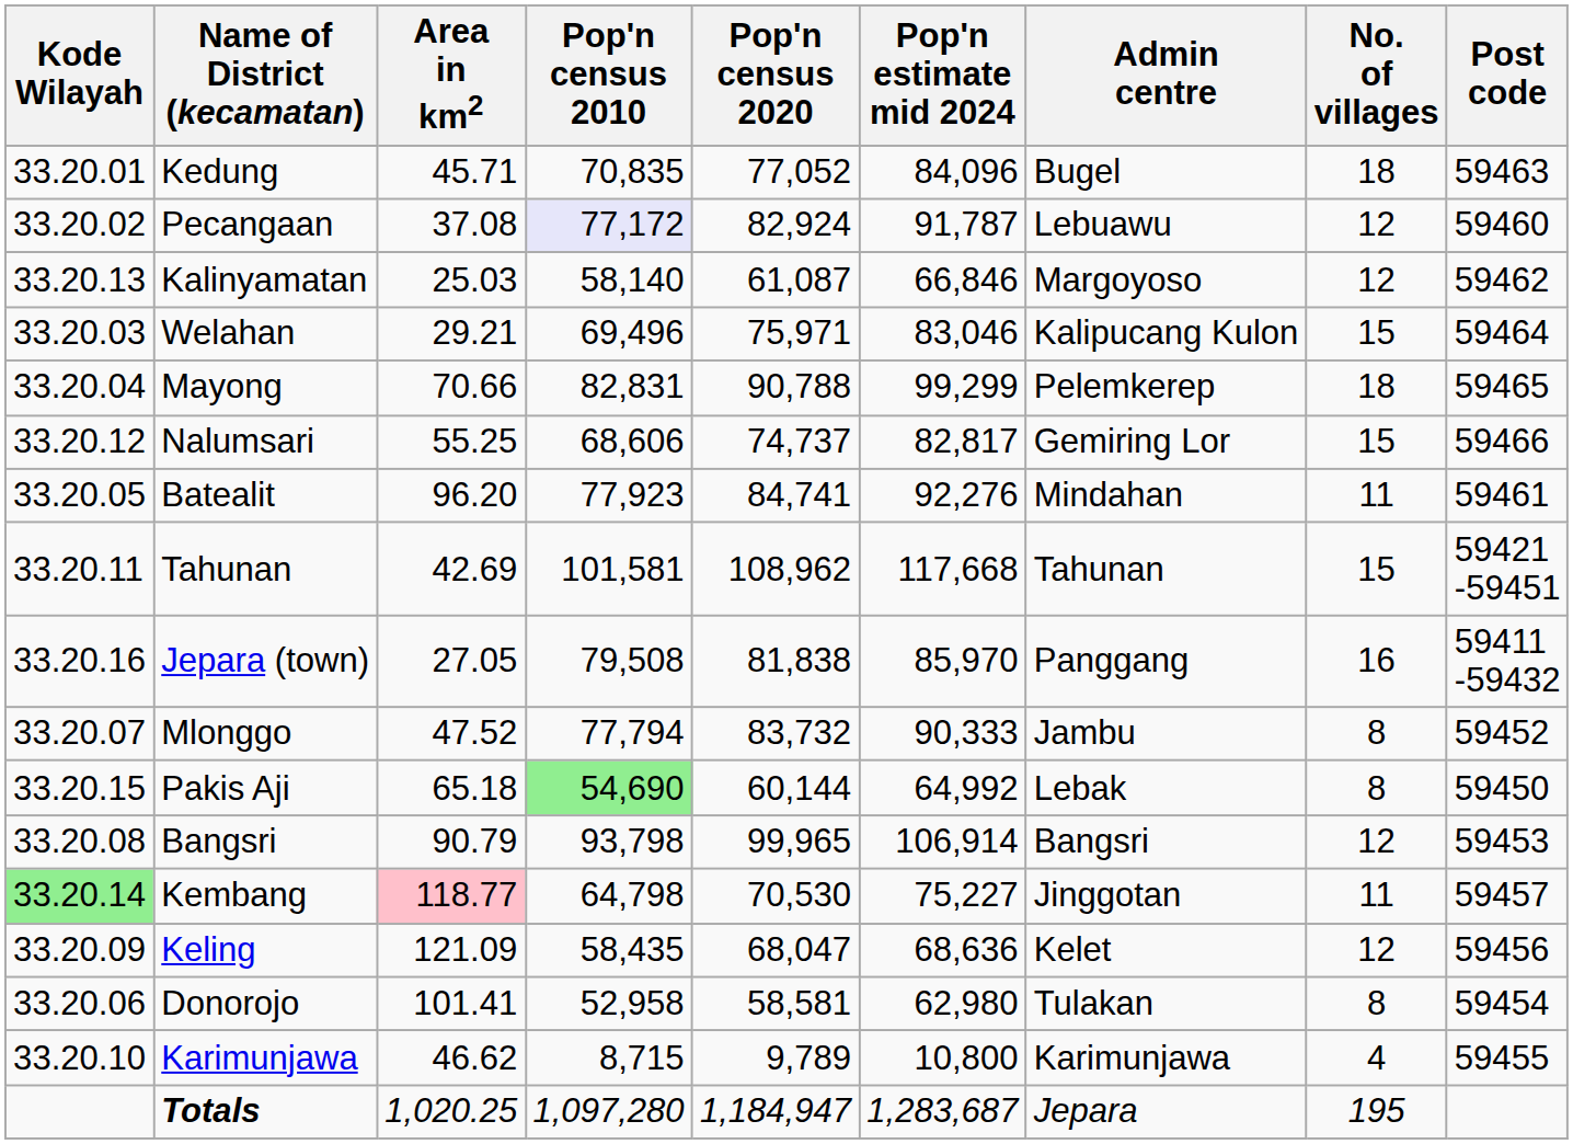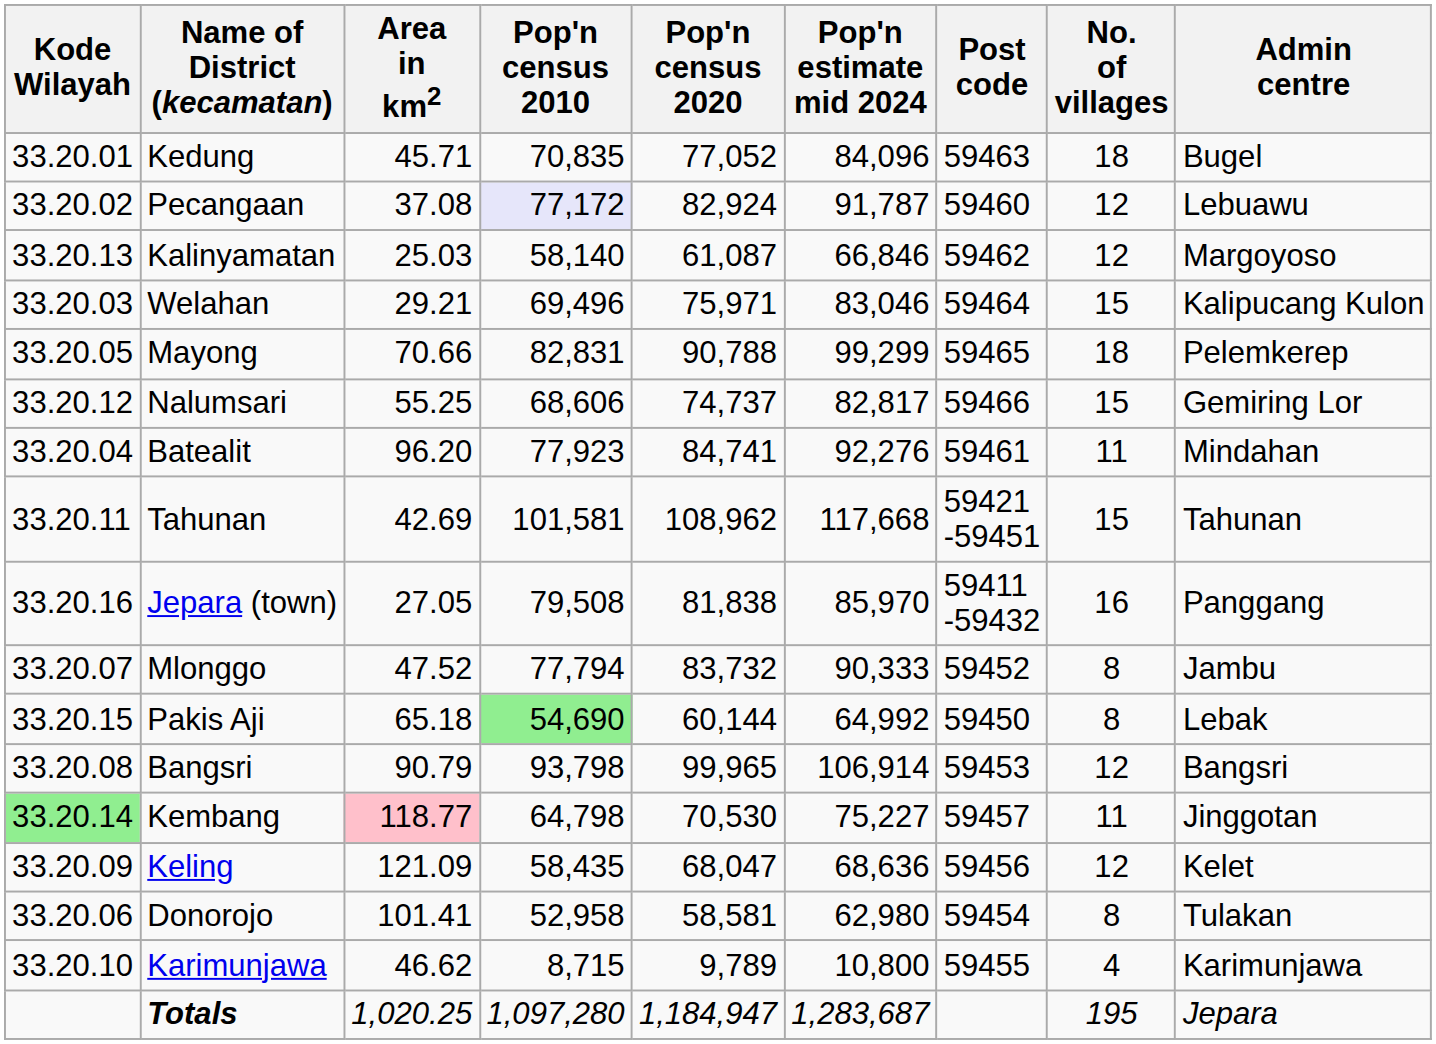columns swapped: Admin centre <-> Post code
Mayong | Kode Wilayah: 33.20.04 -> 33.20.05
Batealit | Kode Wilayah: 33.20.05 -> 33.20.04
